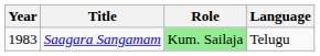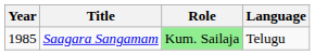Saagara Sangamam | Year: 1983 -> 1985
